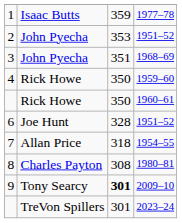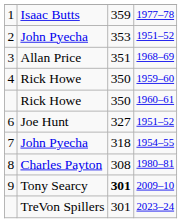3 | column 2: John Pyecha -> Allan Price
6 | column 3: 328 -> 327
7 | column 2: Allan Price -> John Pyecha
